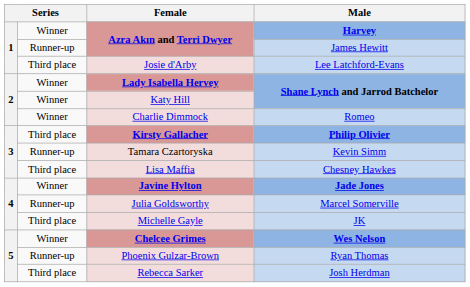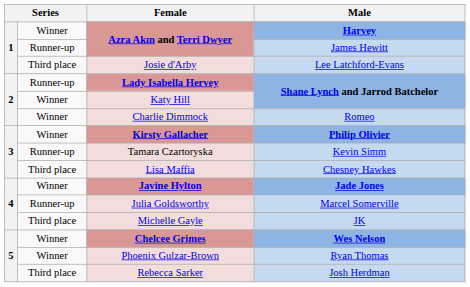Lady Isabella Hervey | column 2: Winner -> Runner-up
Kirsty Gallacher | column 2: Third place -> Winner
Phoenix Gulzar-Brown | column 2: Runner-up -> Winner
